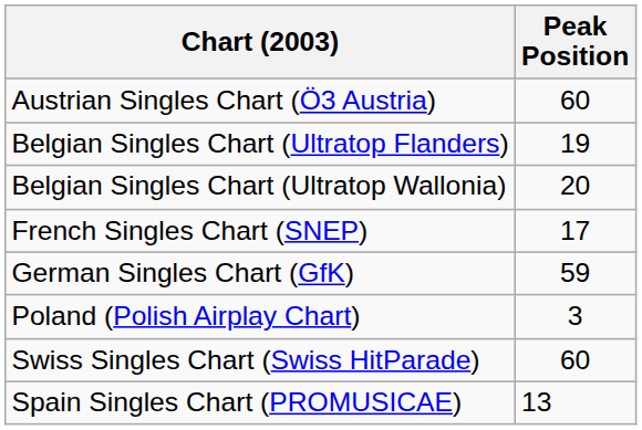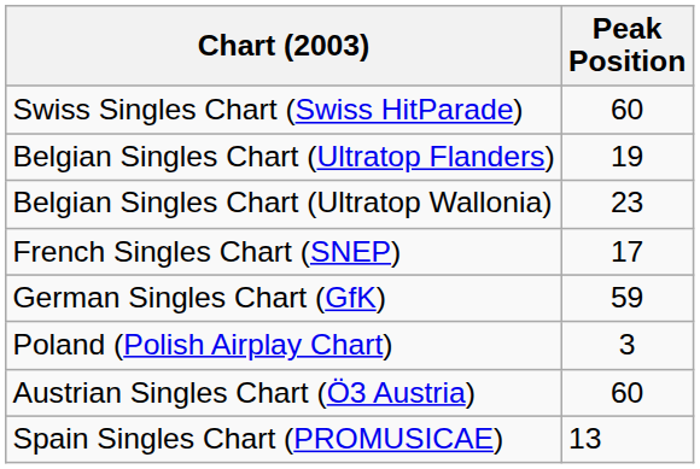rows swapped: Austrian Singles Chart (Ö3 Austria) <-> Swiss Singles Chart (Swiss HitParade)
Belgian Singles Chart (Ultratop Wallonia) | Peak Position: 20 -> 23
